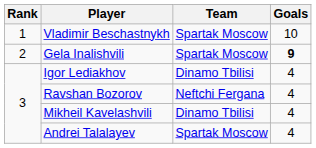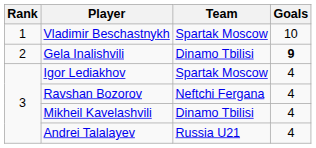Gela Inalishvili | Team: Spartak Moscow -> Dinamo Tbilisi
Igor Lediakhov | Team: Dinamo Tbilisi -> Spartak Moscow
Andrei Talalayev | Team: Spartak Moscow -> Russia U21
